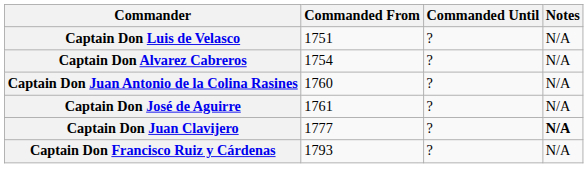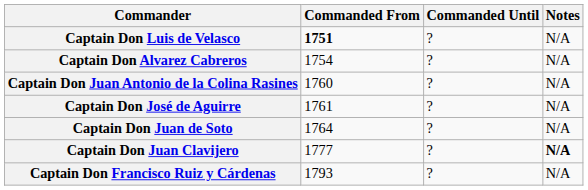Captain Don Luis de Velasco | Commanded From: normal -> bold
+ row: Captain Don Juan de Soto | 1764 | ? | N/A
